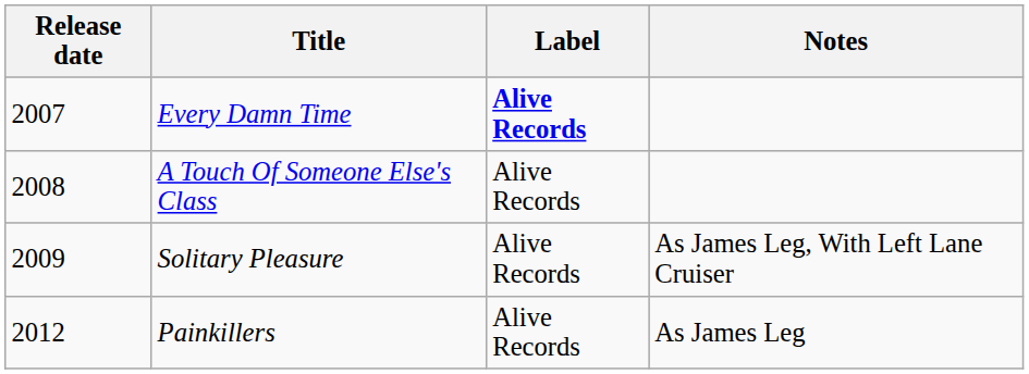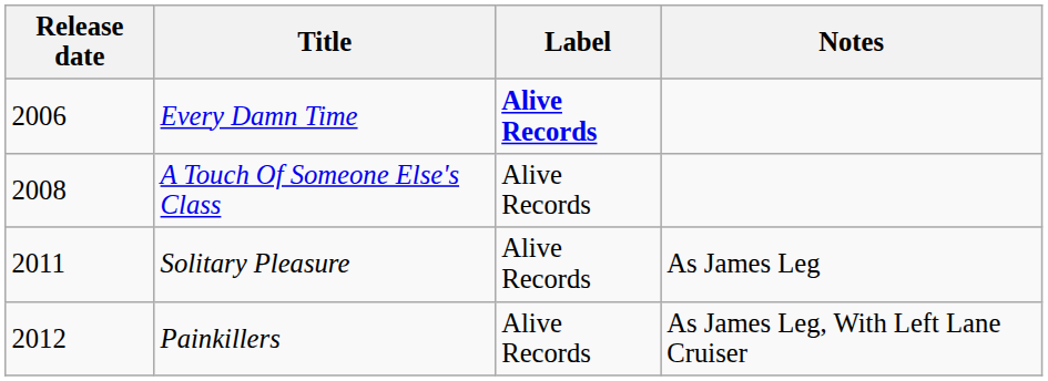Every Damn Time | Release date: 2007 -> 2006
Solitary Pleasure | Release date: 2009 -> 2011
Solitary Pleasure | Notes: As James Leg, With Left Lane Cruiser -> As James Leg
Painkillers | Notes: As James Leg -> As James Leg, With Left Lane Cruiser
